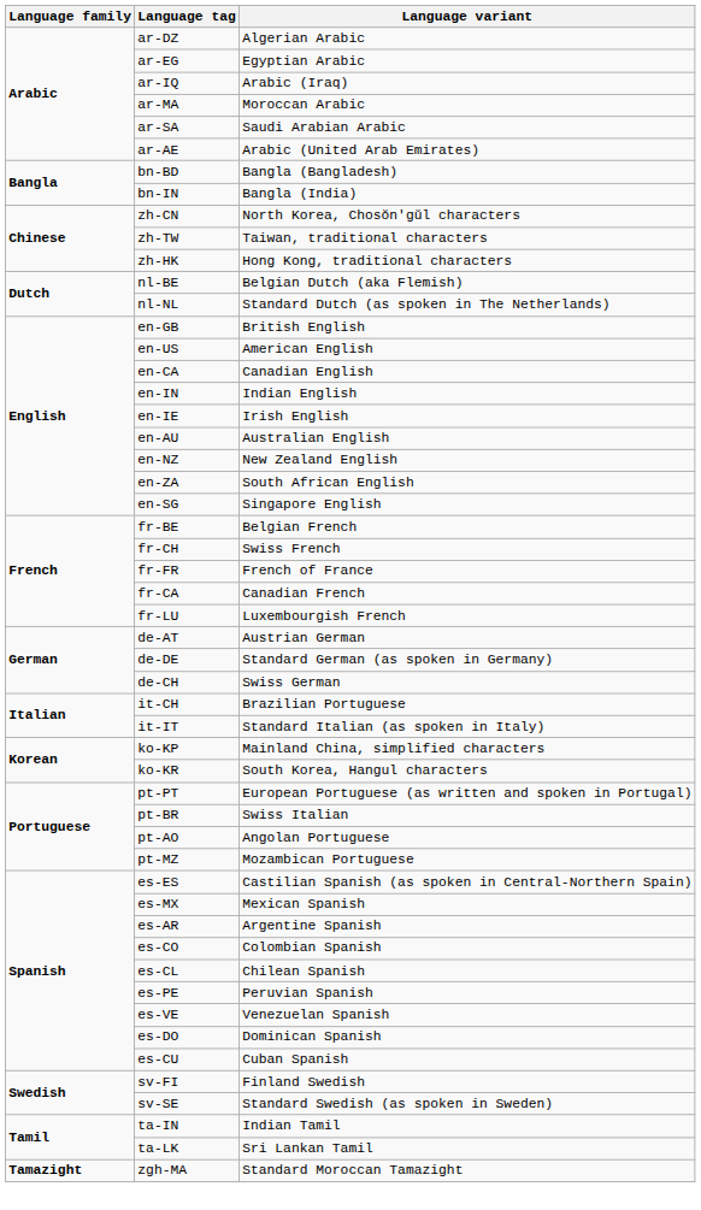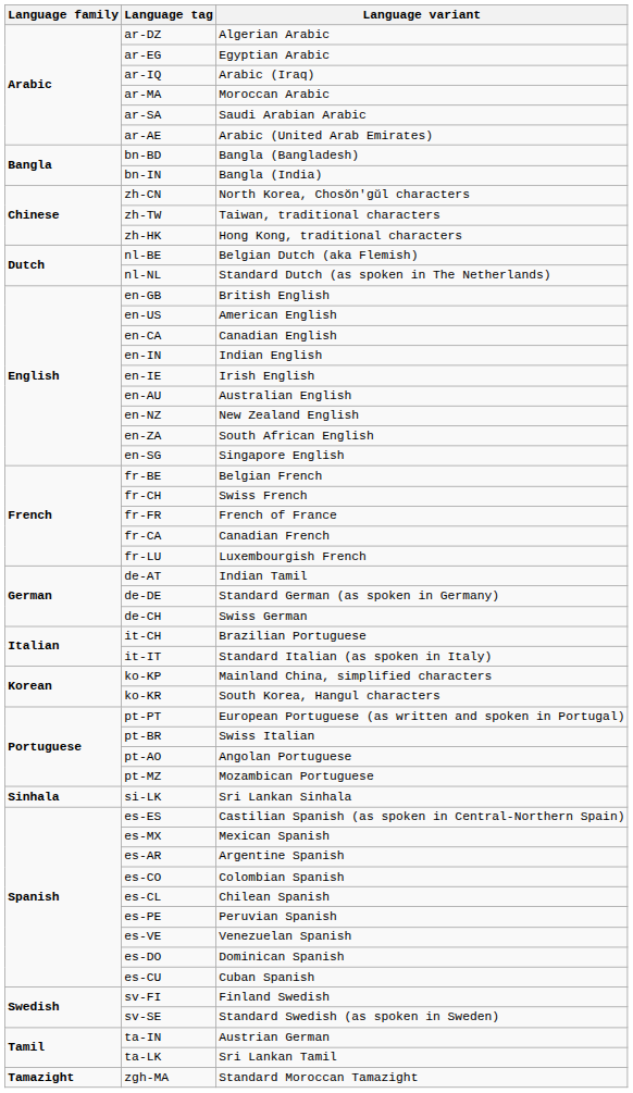de-AT | Language variant: Austrian German -> Indian Tamil
+ row: Sinhala | si-LK | Sri Lankan Sinhala
ta-IN | Language variant: Indian Tamil -> Austrian German
